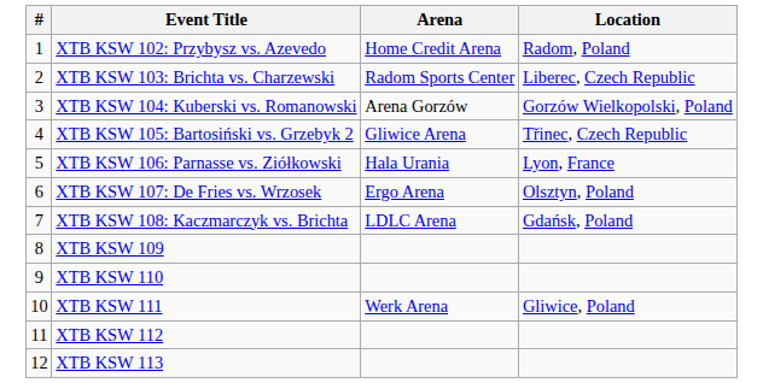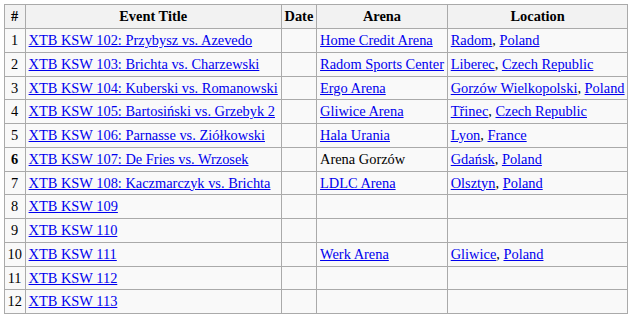+ column: Date
XTB KSW 104: Kuberski vs. Romanowski | Arena: Arena Gorzów -> Ergo Arena
XTB KSW 107: De Fries vs. Wrzosek | #: normal -> bold
XTB KSW 107: De Fries vs. Wrzosek | Arena: Ergo Arena -> Arena Gorzów
XTB KSW 107: De Fries vs. Wrzosek | Location: Olsztyn, Poland -> Gdańsk, Poland
XTB KSW 108: Kaczmarczyk vs. Brichta | Location: Gdańsk, Poland -> Olsztyn, Poland
